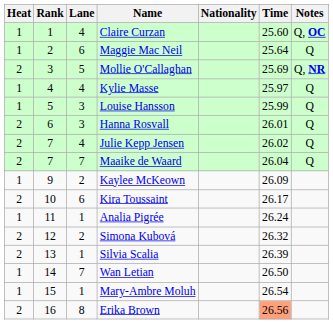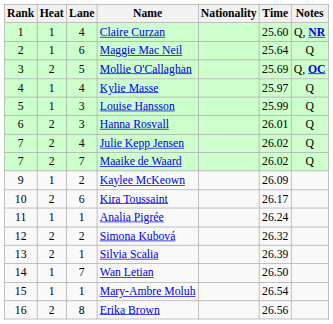columns swapped: Rank <-> Heat
Claire Curzan | Notes: Q, OC -> Q, NR
Mollie O'Callaghan | Notes: Q, NR -> Q, OC
Maaike de Waard | Time: 26.04 -> 26.02
Erika Brown | Time: lightsalmon background -> no background
